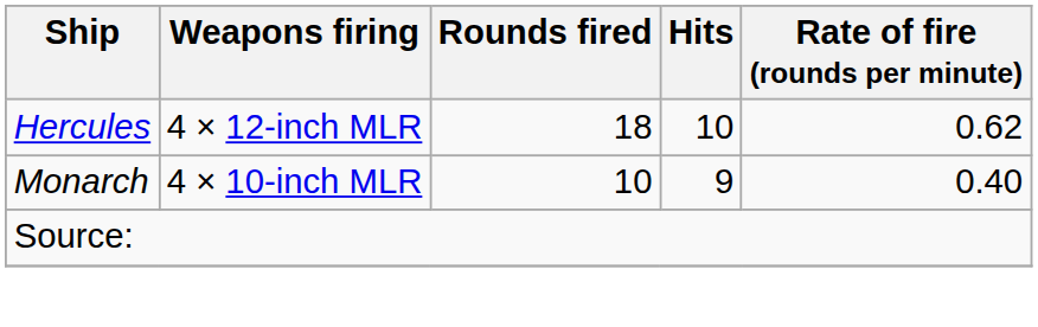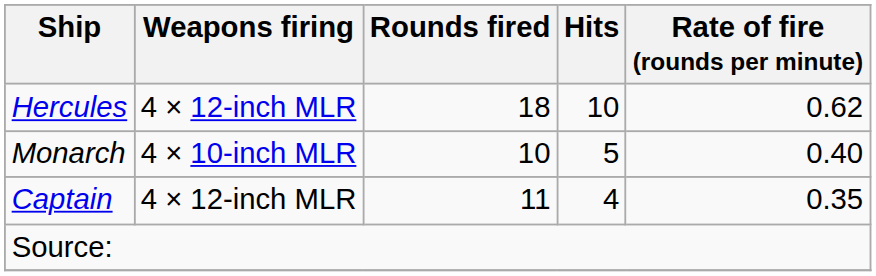Monarch | Hits: 9 -> 5
+ row: Captain | 4 × 12-inch MLR | 11 | 4 | 0.35
